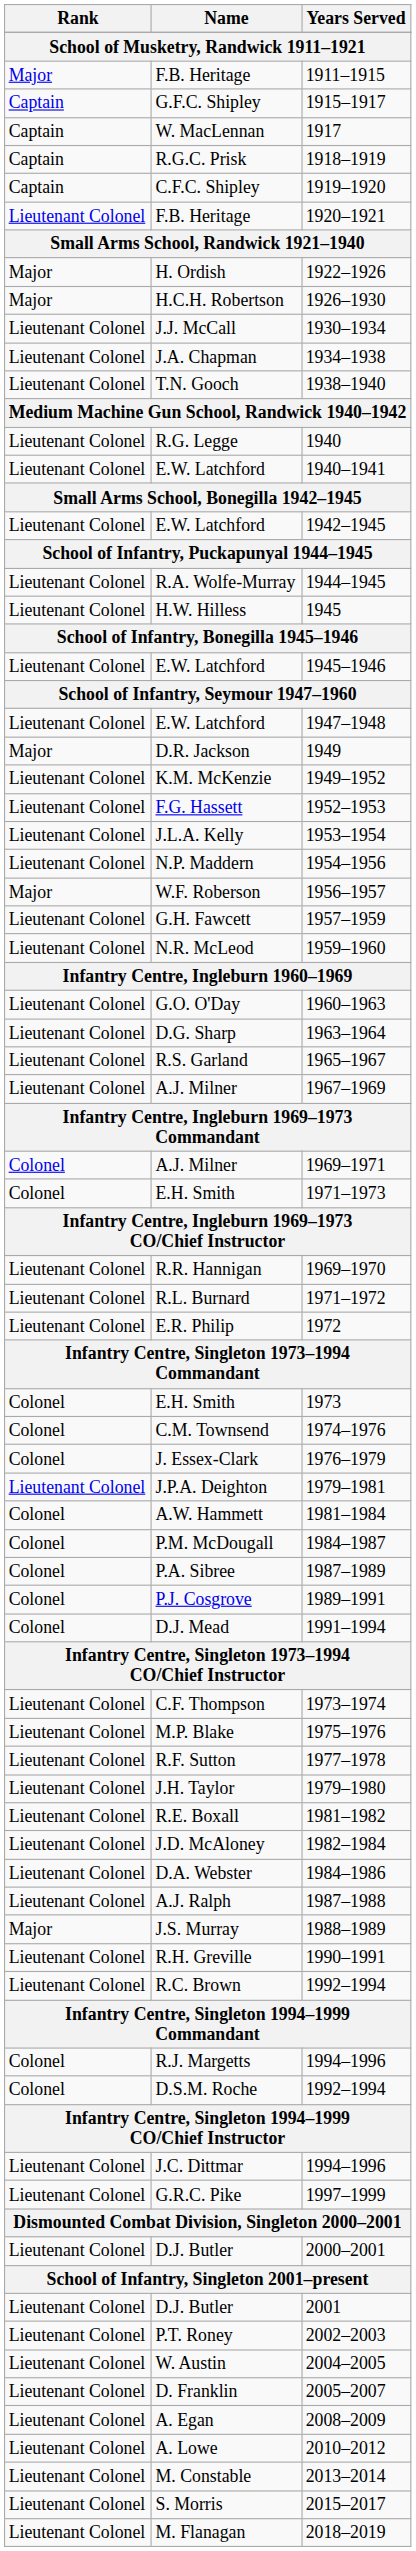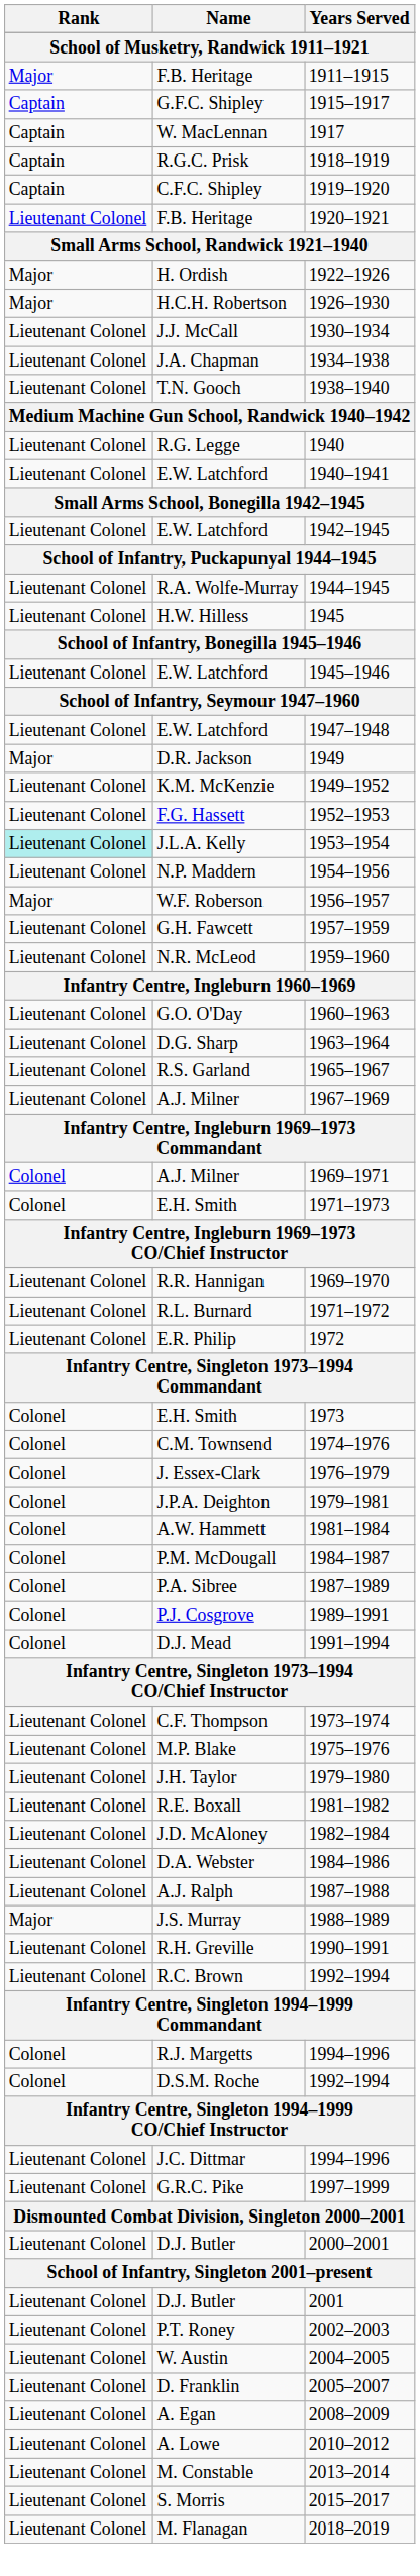1953–1954 | Rank: no background -> paleturquoise background
1979–1981 | Rank: Lieutenant Colonel -> Colonel
- row: Lieutenant Colonel | R.F. Sutton | 1977–1978
